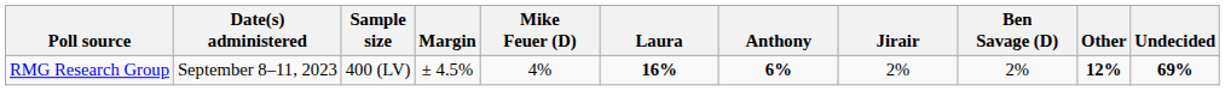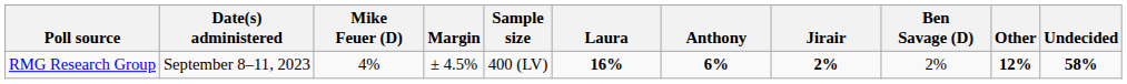columns swapped: Sample size <-> Mike Feuer (D)
RMG Research Group | Jirair: normal -> bold
RMG Research Group | Undecided: 69% -> 58%
